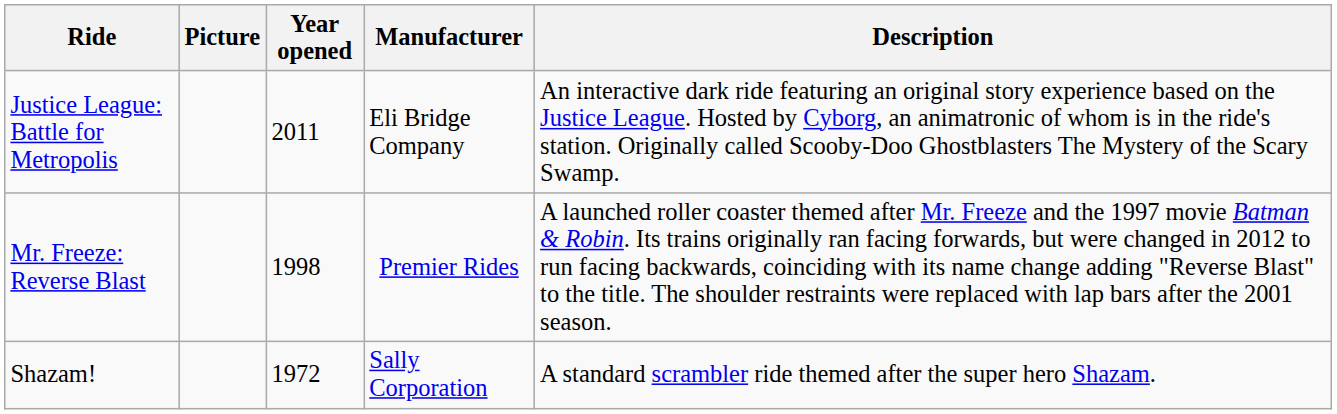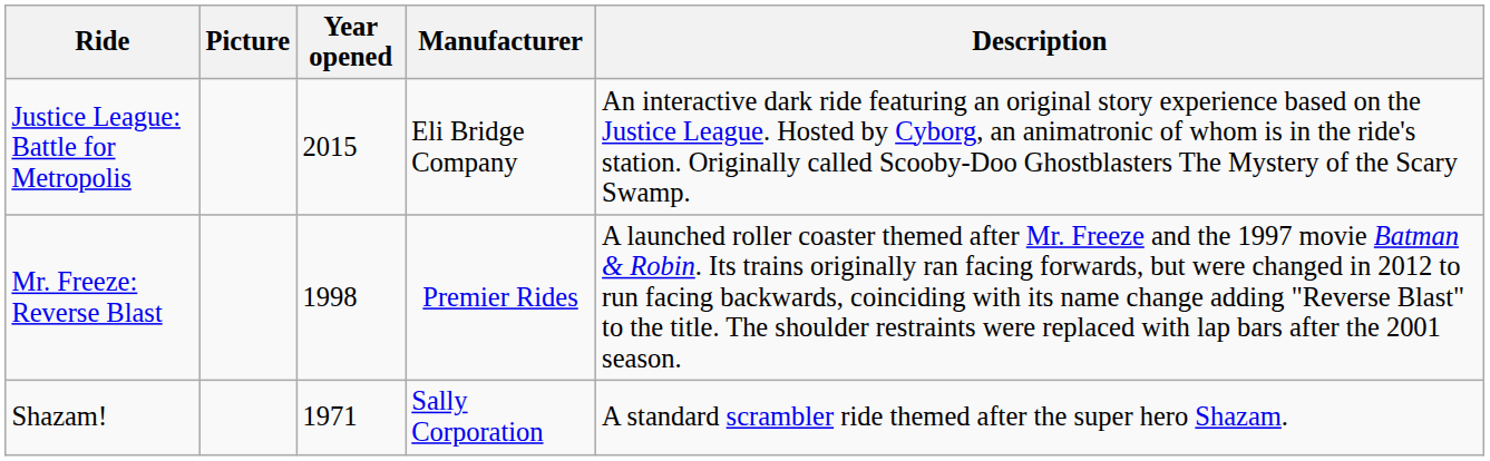Justice League: Battle for Metropolis | Year opened: 2011 -> 2015
Shazam! | Year opened: 1972 -> 1971
